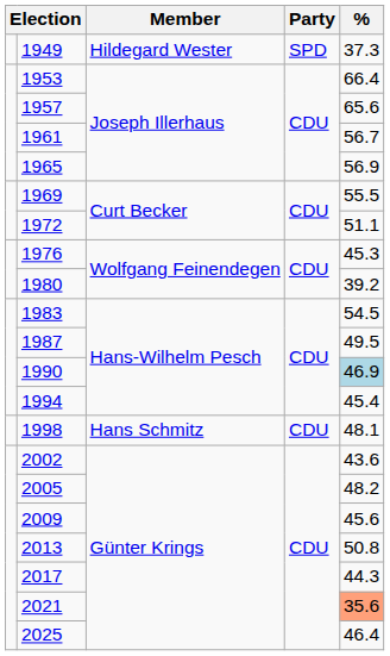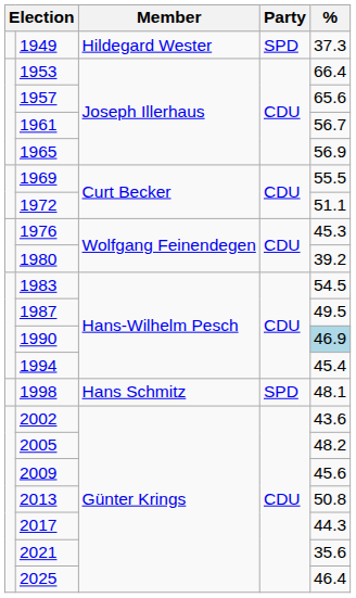1998 | Party: CDU -> SPD
2021 | %: lightsalmon background -> no background
